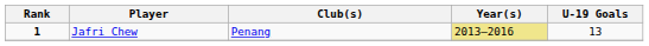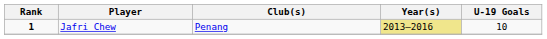Jafri Chew | U-19 Goals: 13 -> 10
